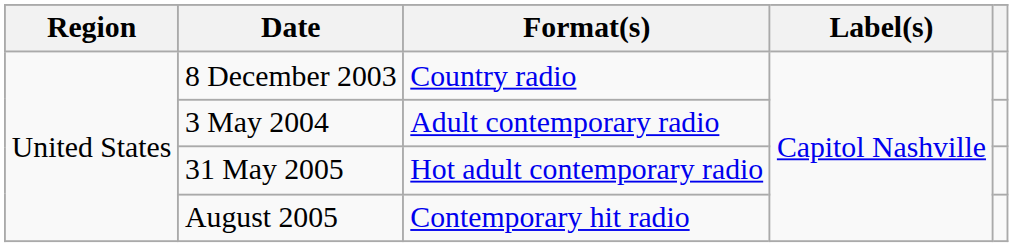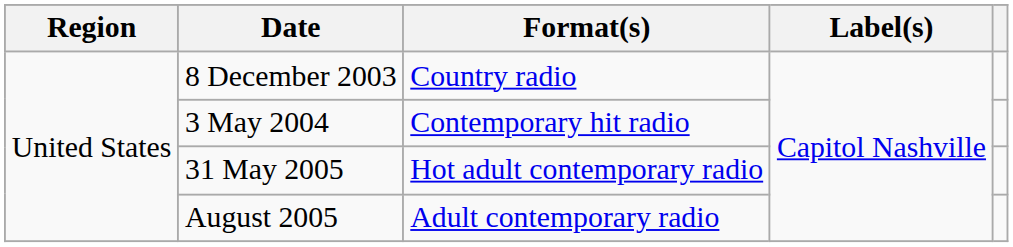3 May 2004 | Format(s): Adult contemporary radio -> Contemporary hit radio
August 2005 | Format(s): Contemporary hit radio -> Adult contemporary radio
